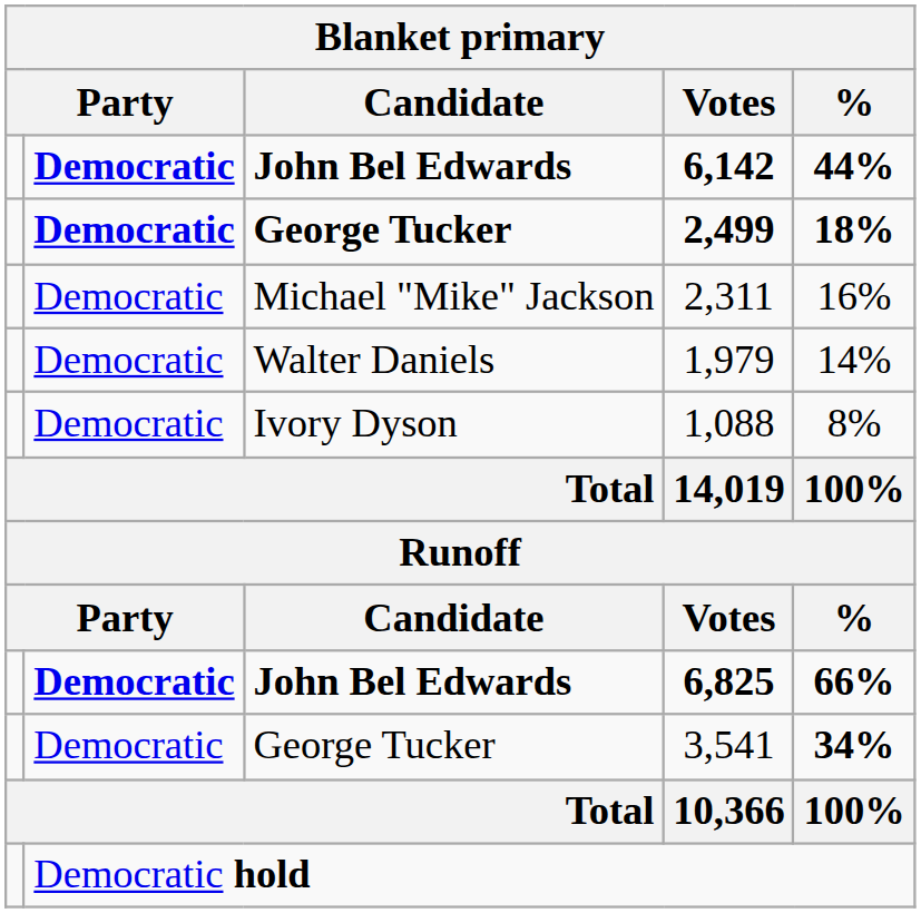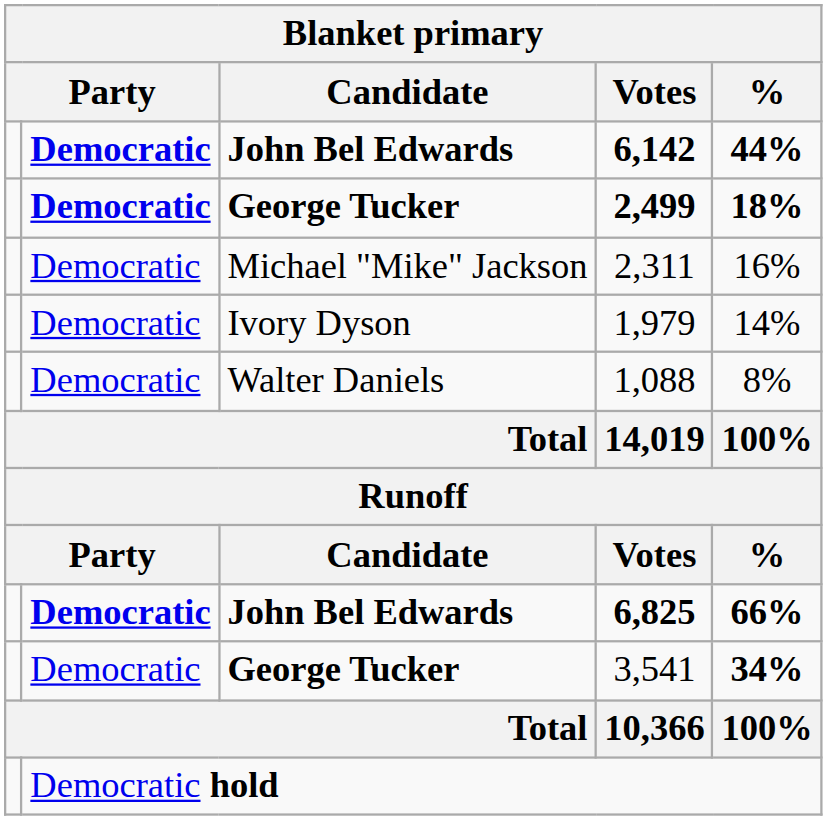1,979 | Blanket primary / Candidate: Walter Daniels -> Ivory Dyson
1,088 | Blanket primary / Candidate: Ivory Dyson -> Walter Daniels
3,541 | Blanket primary / Candidate: normal -> bold
